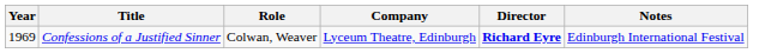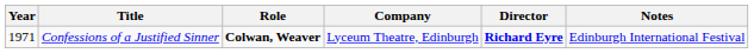Confessions of a Justified Sinner | Year: 1969 -> 1971
Confessions of a Justified Sinner | Role: normal -> bold
